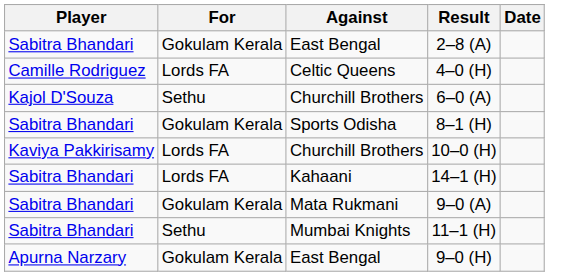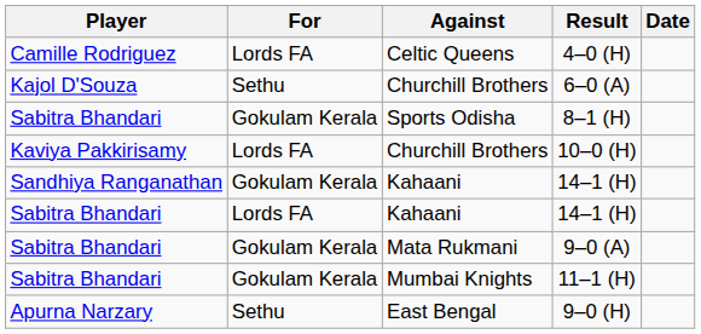- row: Sabitra Bhandari | Gokulam Kerala | East Bengal | 2–8 (A)
+ row: Sandhiya Ranganathan | Gokulam Kerala | Kahaani | 14–1 (H)
11–1 (H) | For: Sethu -> Gokulam Kerala
9–0 (H) | For: Gokulam Kerala -> Sethu
